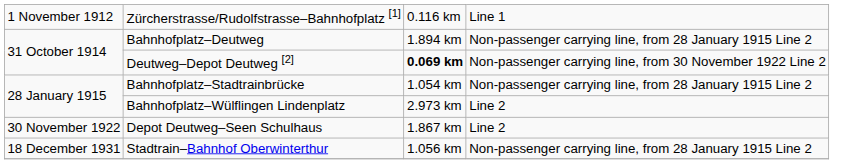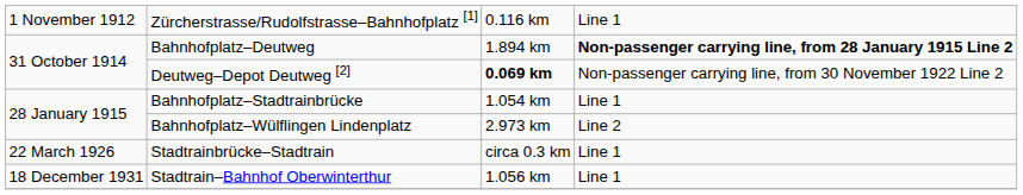Bahnhofplatz–Deutweg | column 4: normal -> bold
Bahnhofplatz–Stadtrainbrücke | column 4: Non-passenger carrying line, from 28 January 1915 Line 2 -> Line 1
- row: 30 November 1922 | Depot Deutweg–Seen Schulhaus | 1.867 km | Line 2
+ row: 22 March 1926 | Stadtrainbrücke–Stadtrain | circa 0.3 km | Line 1
Stadtrain–Bahnhof Oberwinterthur | column 4: Non-passenger carrying line, from 28 January 1915 Line 2 -> Line 1
